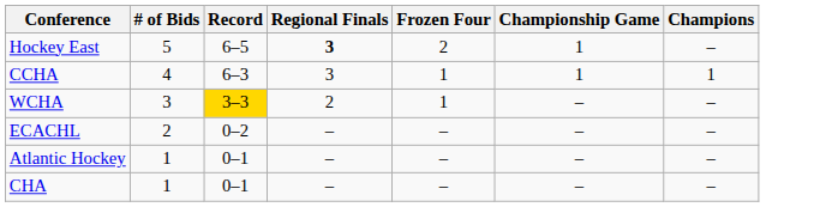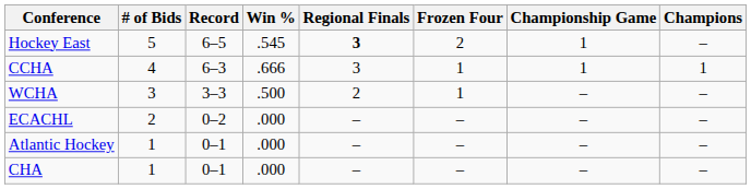+ column: Win % | .545 | .666 | .500 | .000 | .000 | .000
WCHA | Record: gold background -> no background
